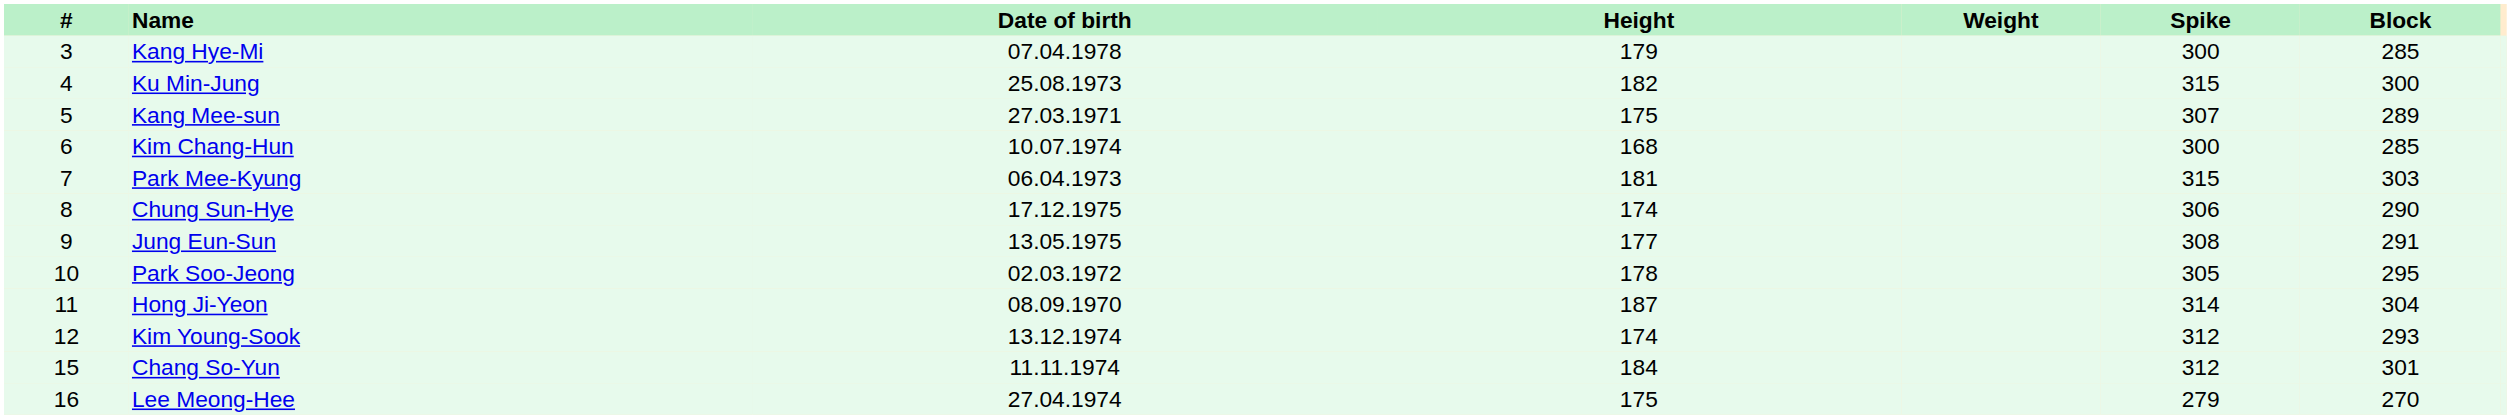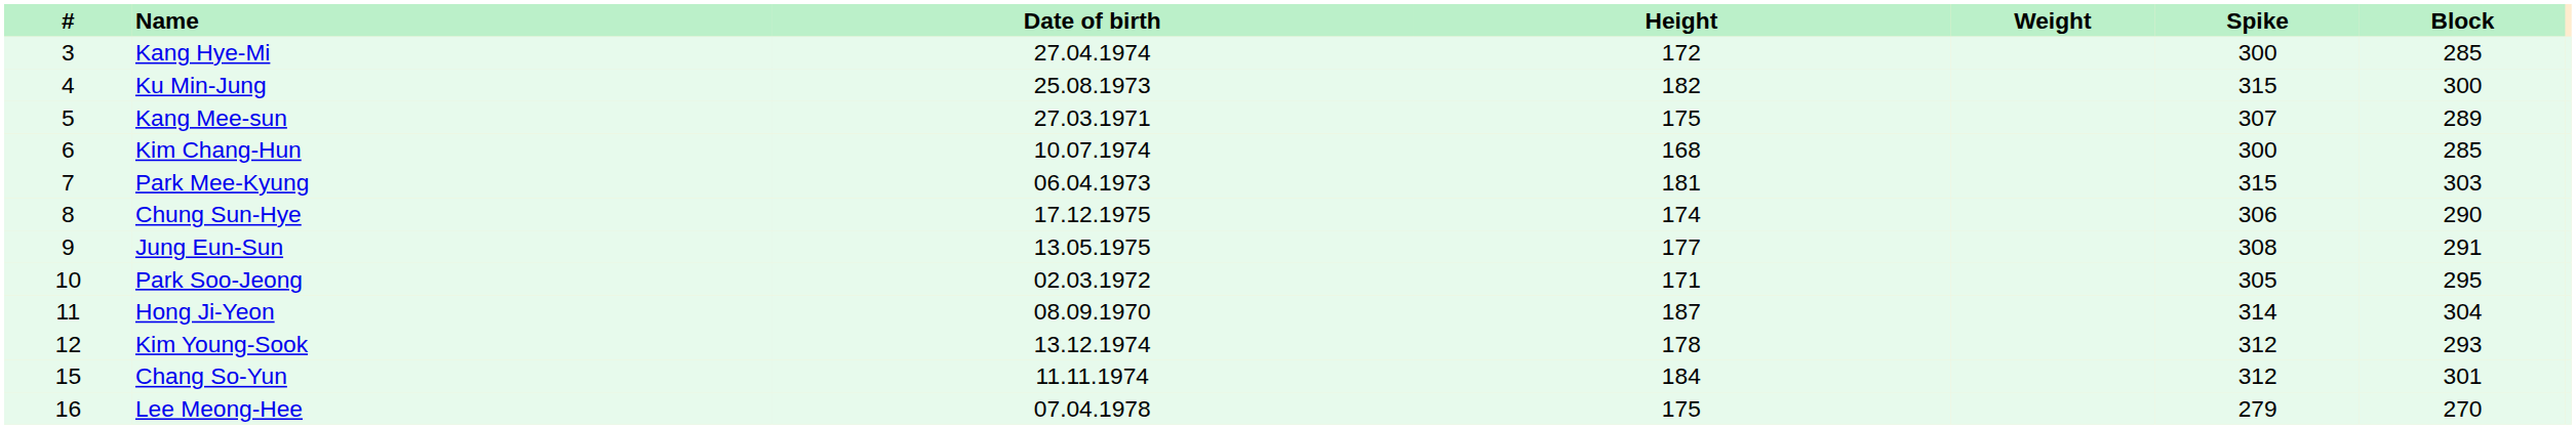Kang Hye-Mi | Date of birth: 07.04.1978 -> 27.04.1974
Kang Hye-Mi | Height: 179 -> 172
Park Soo-Jeong | Height: 178 -> 171
Kim Young-Sook | Height: 174 -> 178
Lee Meong-Hee | Date of birth: 27.04.1974 -> 07.04.1978
